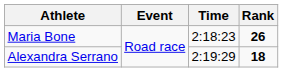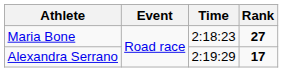Maria Bone | Rank: 26 -> 27
Alexandra Serrano | Rank: 18 -> 17
